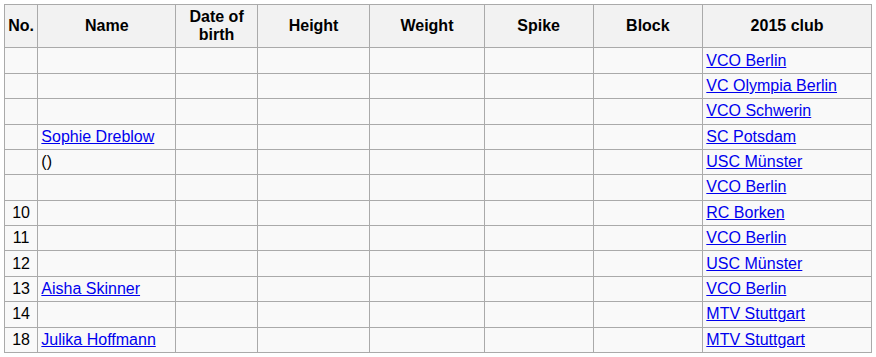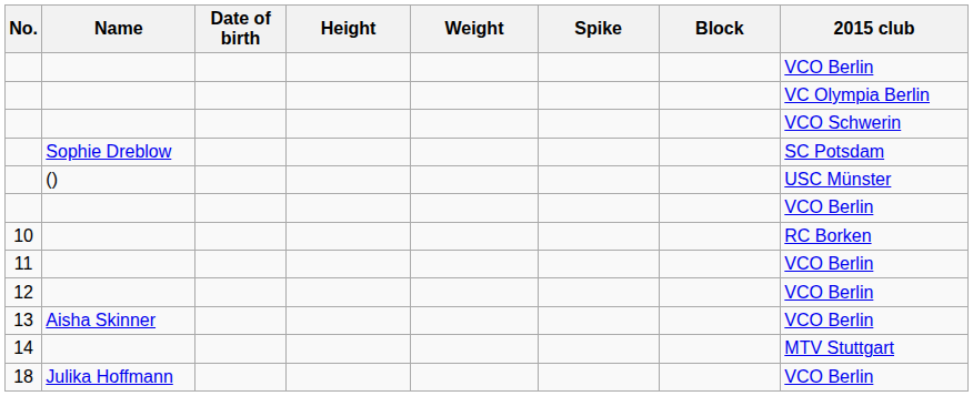12 | 2015 club: USC Münster -> VCO Berlin
18 | 2015 club: MTV Stuttgart -> VCO Berlin
